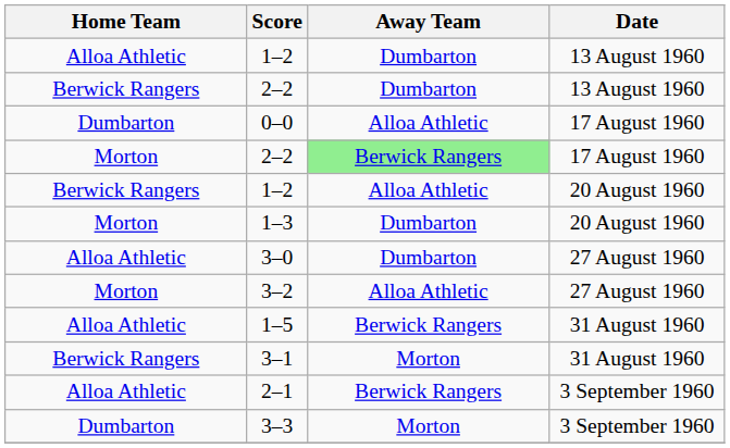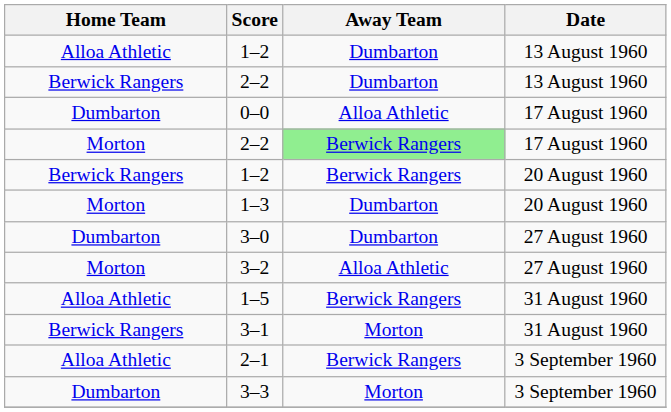1–2 / 20 August 1960 | Away Team: Alloa Athletic -> Berwick Rangers
3–0 | Home Team: Alloa Athletic -> Dumbarton
